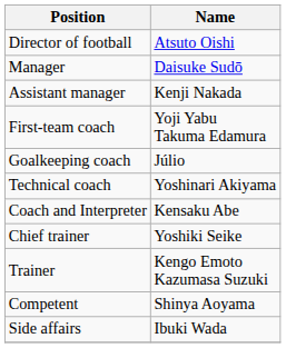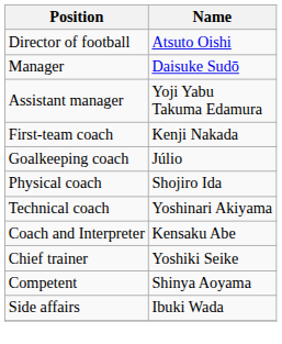Assistant manager | Name: Kenji Nakada -> Yoji Yabu Takuma Edamura
First-team coach | Name: Yoji Yabu Takuma Edamura -> Kenji Nakada
+ row: Physical coach | Shojiro Ida
- row: Trainer | Kengo Emoto Kazumasa Suzuki
